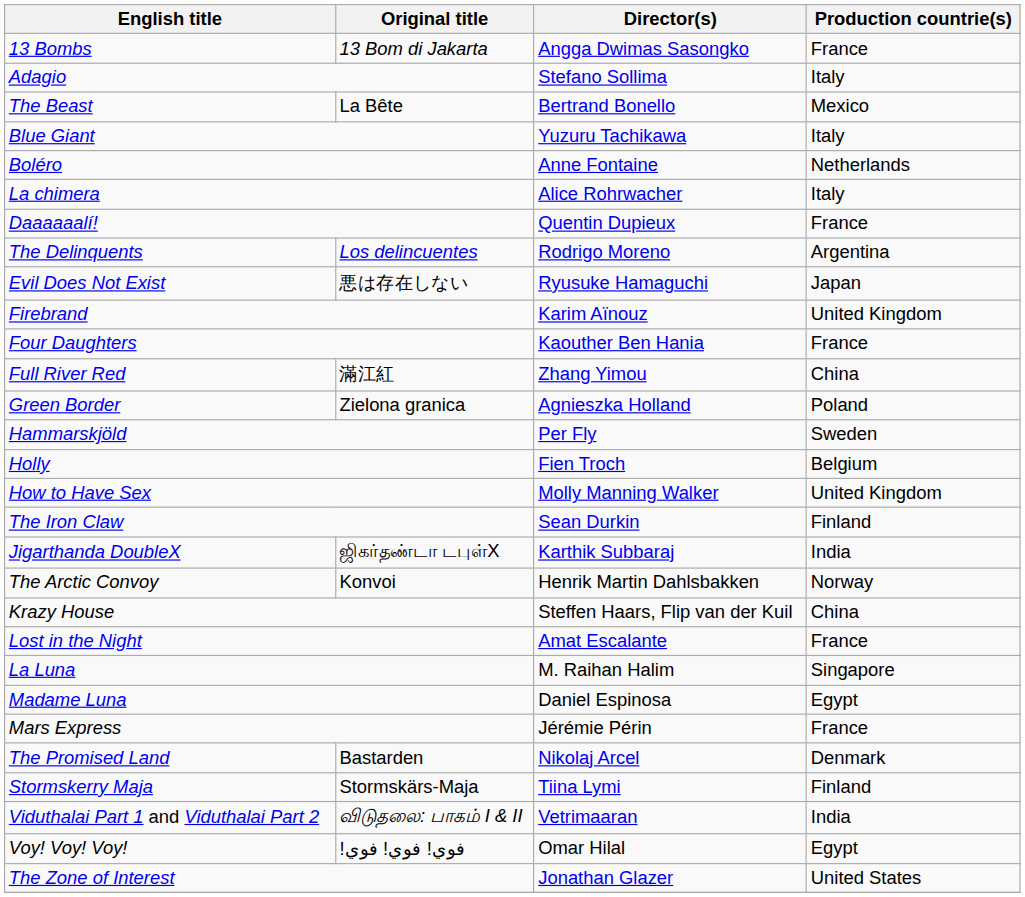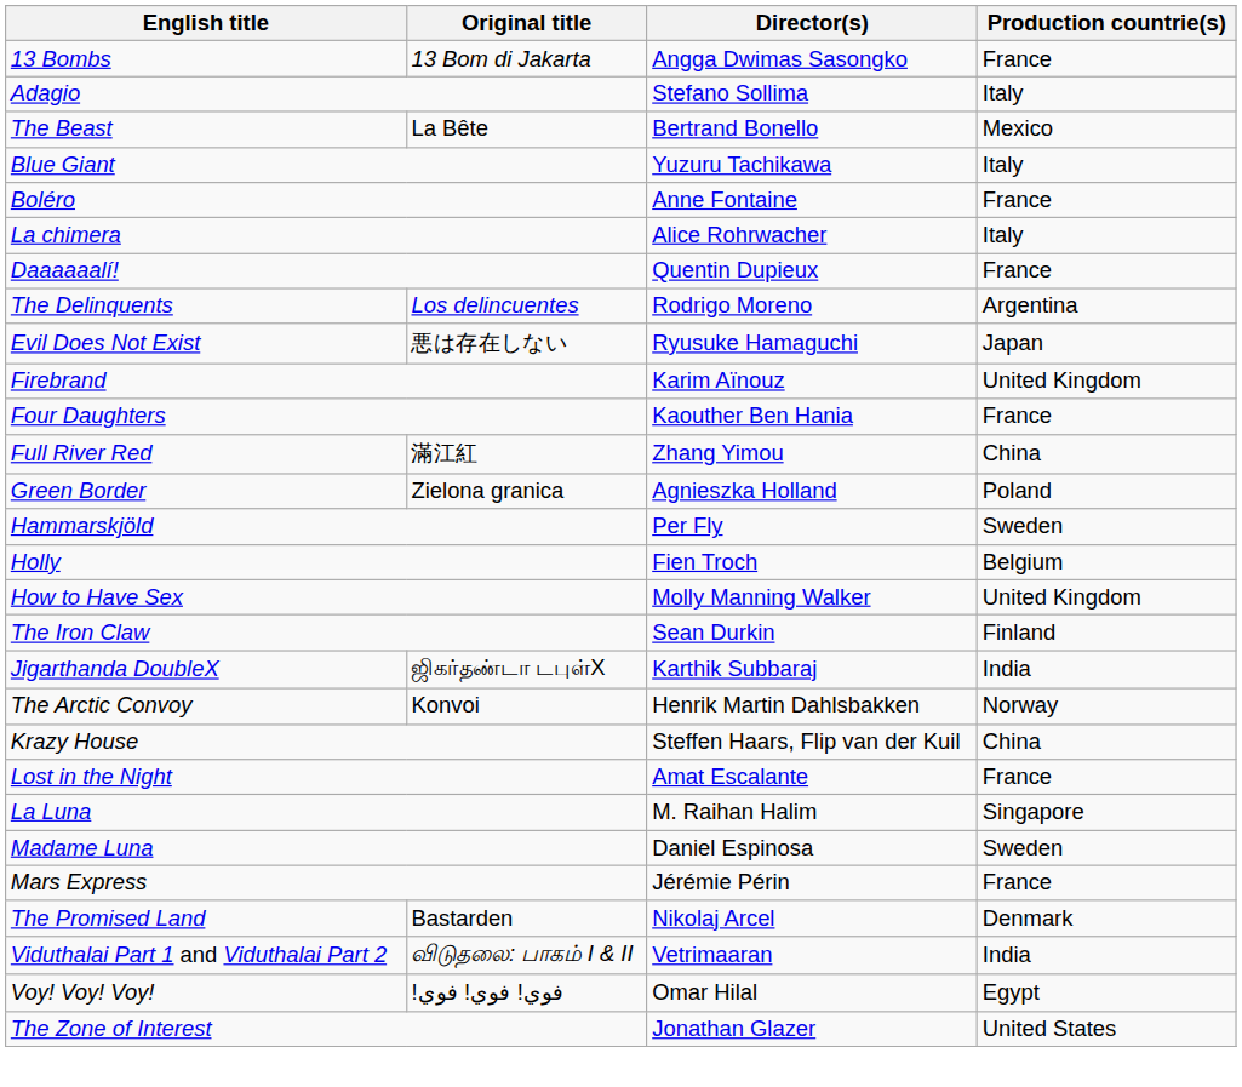Boléro | Production countrie(s): Netherlands -> France
Madame Luna | Production countrie(s): Egypt -> Sweden
- row: Stormskerry Maja | Stormskärs-Maja | Tiina Lymi | Finland
